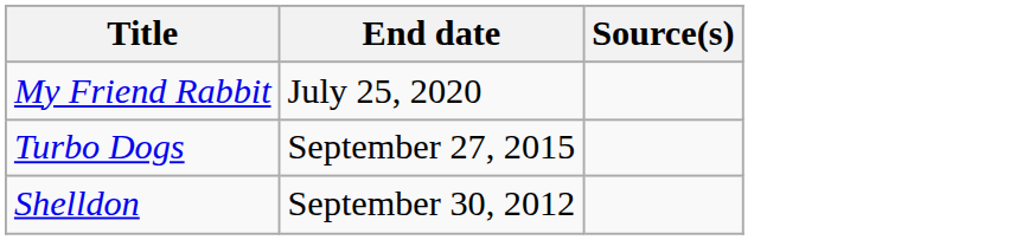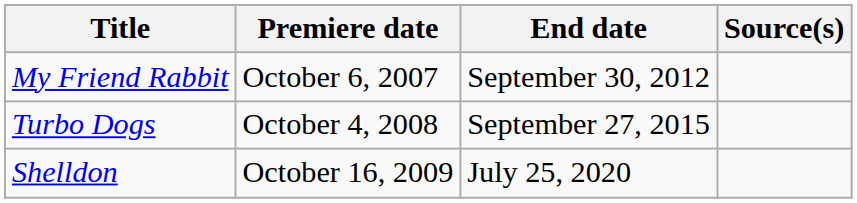+ column: Premiere date | October 6, 2007 | October 4, 2008 | October 16, 2009
My Friend Rabbit | End date: July 25, 2020 -> September 30, 2012
Shelldon | End date: September 30, 2012 -> July 25, 2020
